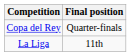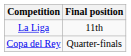rows swapped: La Liga <-> Copa del Rey
